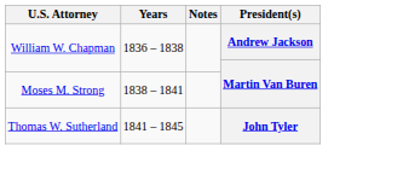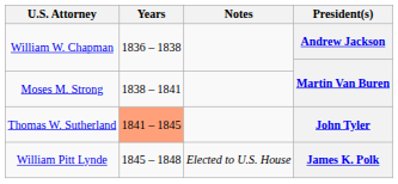John Tyler | Years: no background -> lightsalmon background
+ row: William Pitt Lynde | 1845 – 1848 | Elected to U.S. House | James K. Polk
